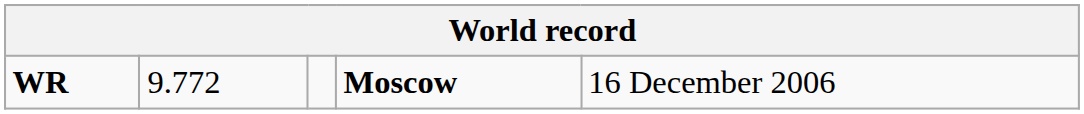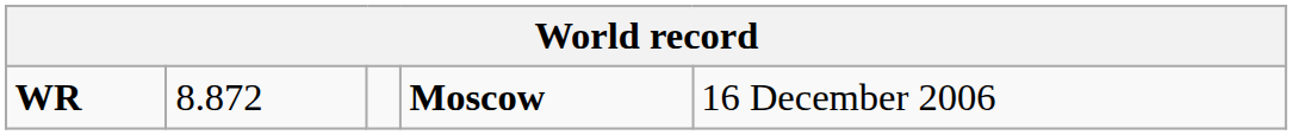WR | column 2: 9.772 -> 8.872
